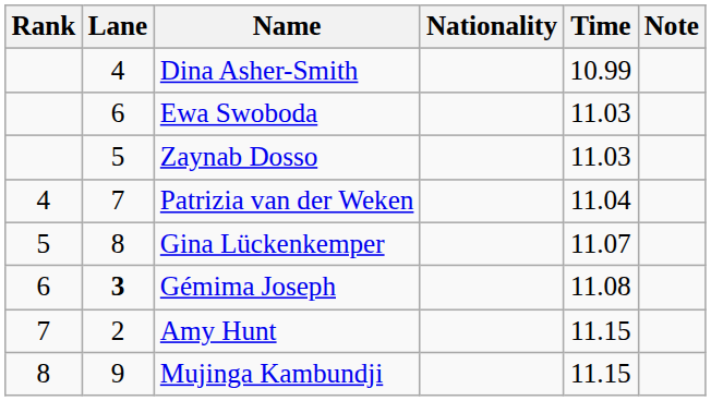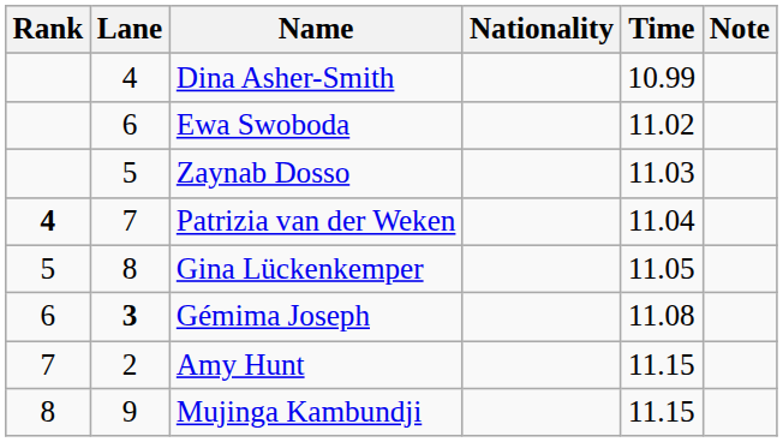Ewa Swoboda | Time: 11.03 -> 11.02
Patrizia van der Weken | Rank: normal -> bold
Gina Lückenkemper | Time: 11.07 -> 11.05
